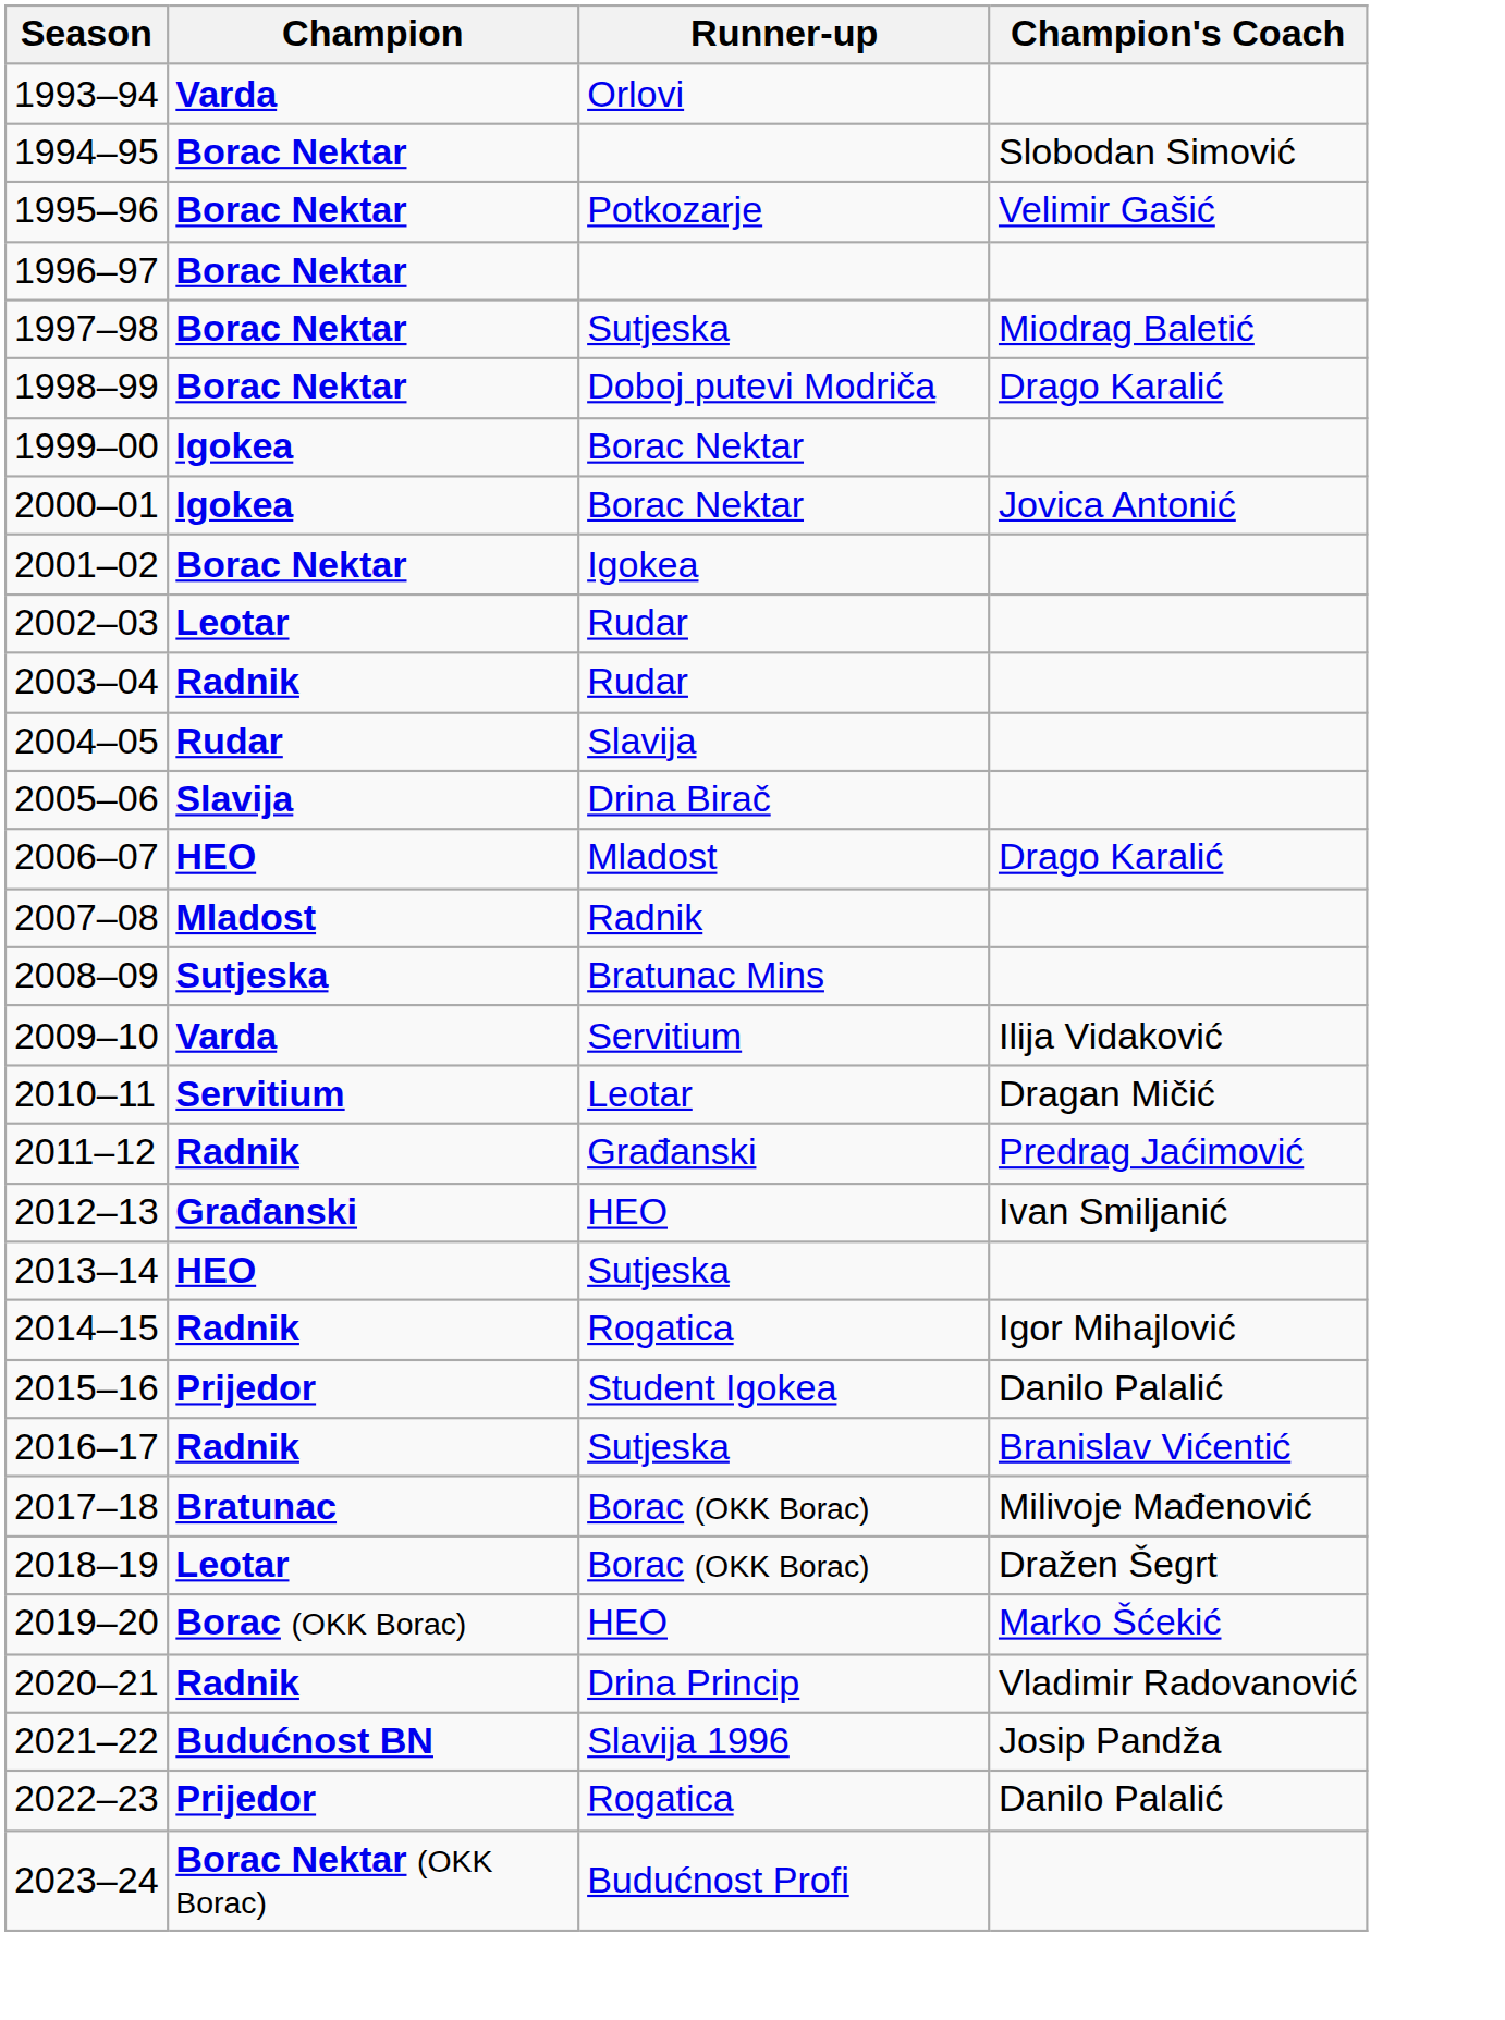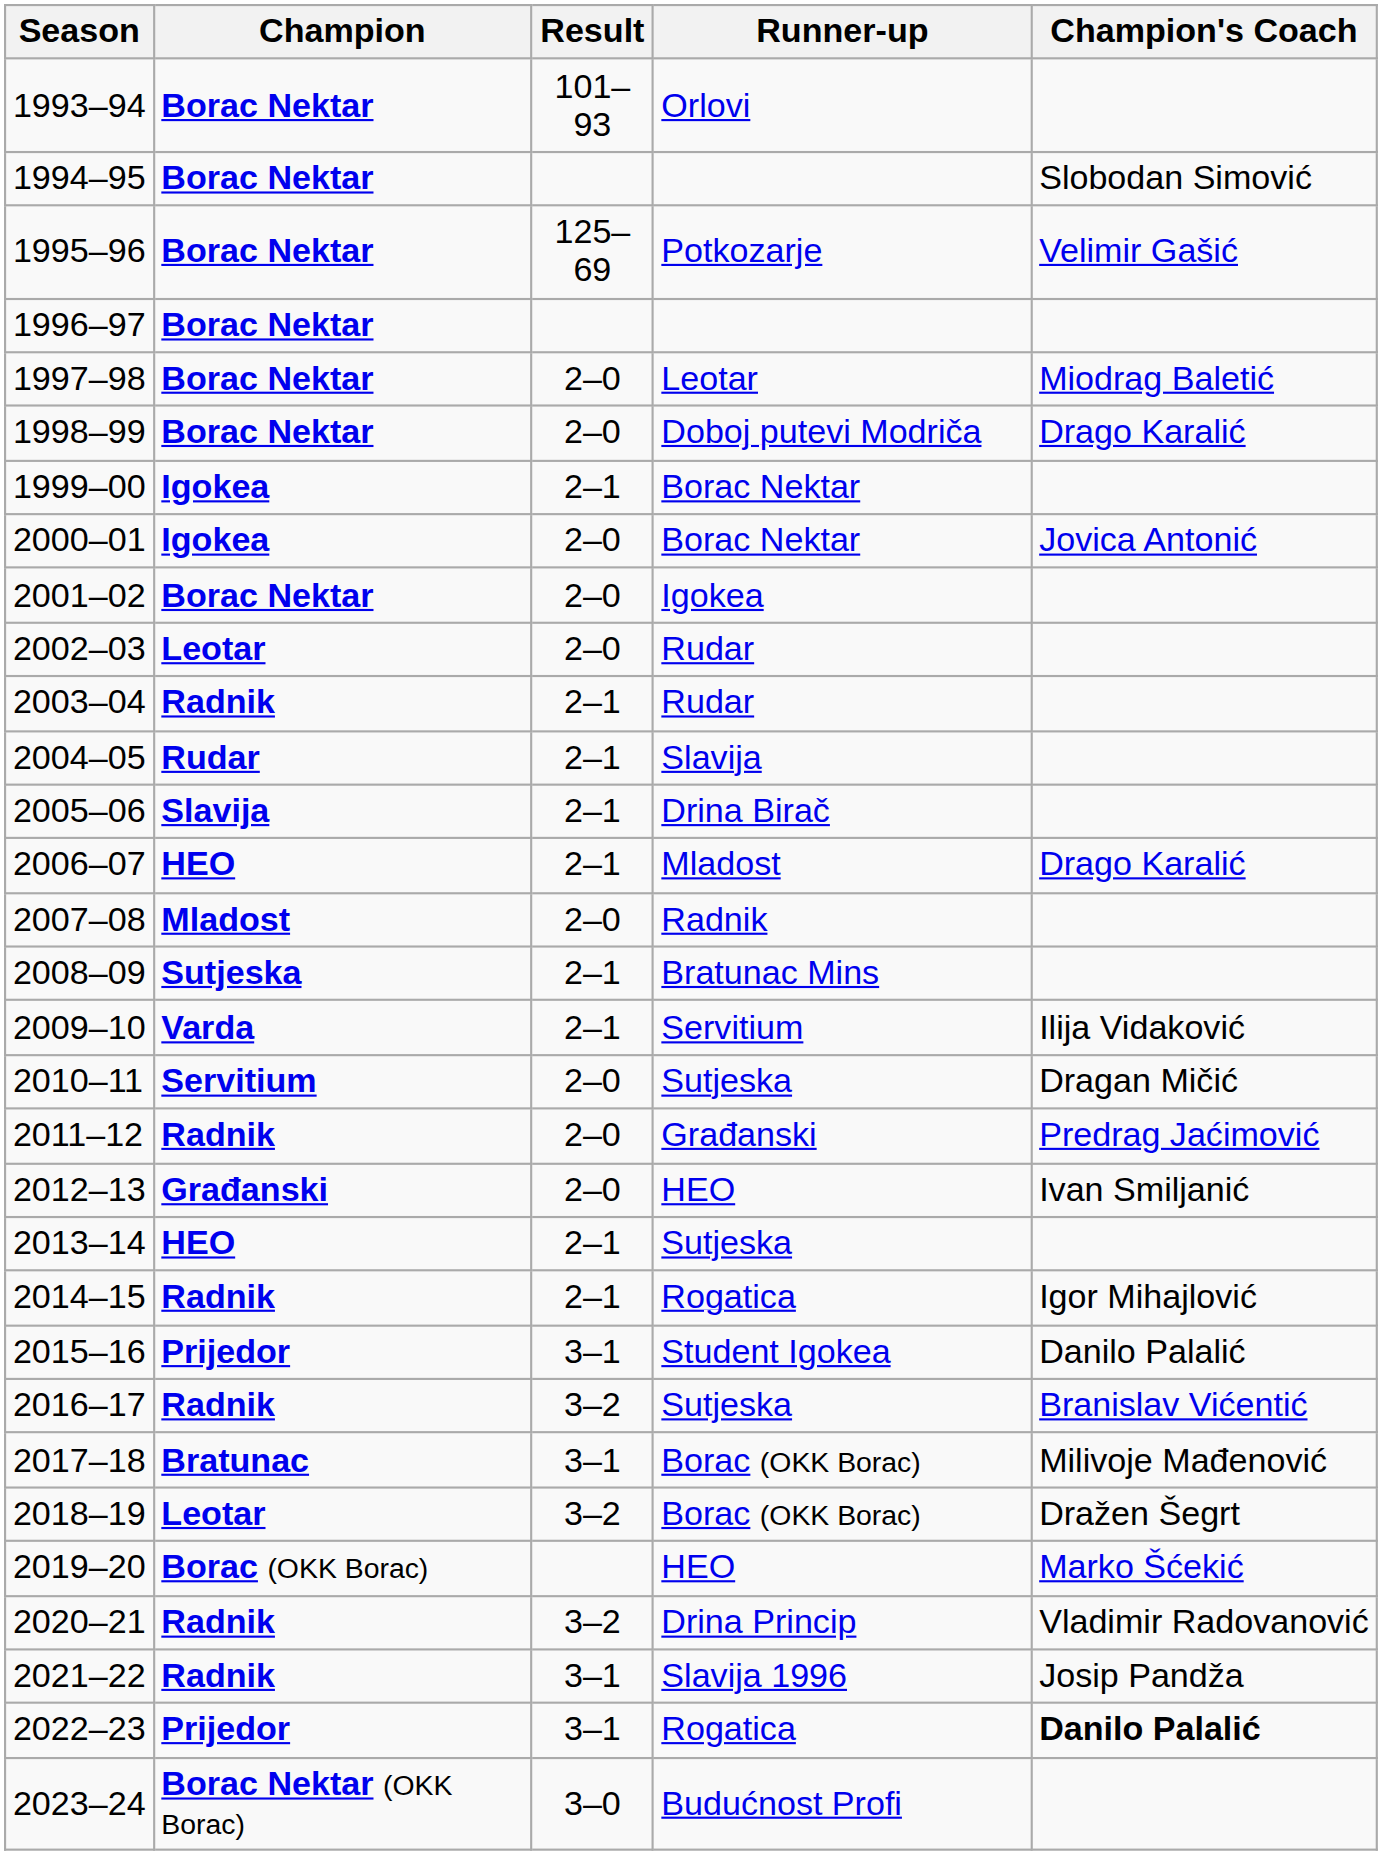+ column: Result | 101–93 | 125–69 | 2–0 | 2–0 | 2–1 | 2–0 | 2–0 | 2–0 | 2–1 | 2–1 | 2–1 | 2–1 | 2–0 | 2–1 | 2–1 | 2–0 | 2–0 | 2–0 | 2–1 | 2–1 | 3–1 | 3–2 | 3–1 | 3–2 | 3–2 | 3–1 | 3–1 | 3–0
1993–94 | Champion: Varda -> Borac Nektar
1997–98 | Runner-up: Sutjeska -> Leotar
2010–11 | Runner-up: Leotar -> Sutjeska
2021–22 | Champion: Budućnost BN -> Radnik
2022–23 | Champion's Coach: normal -> bold
